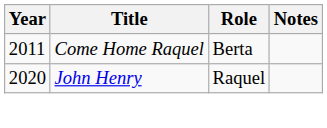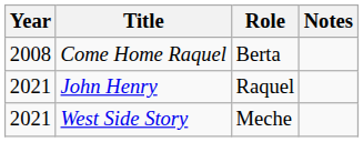Come Home Raquel | Year: 2011 -> 2008
John Henry | Year: 2020 -> 2021
+ row: 2021 | West Side Story | Meche
